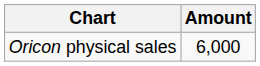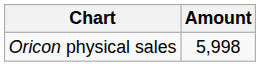Oricon physical sales | Amount: 6,000 -> 5,998
